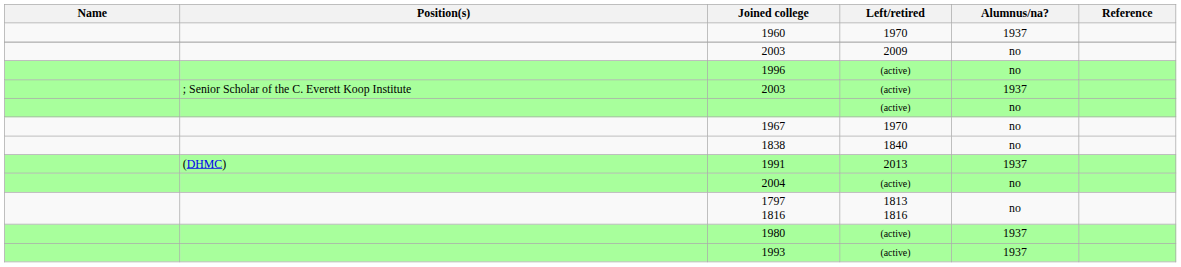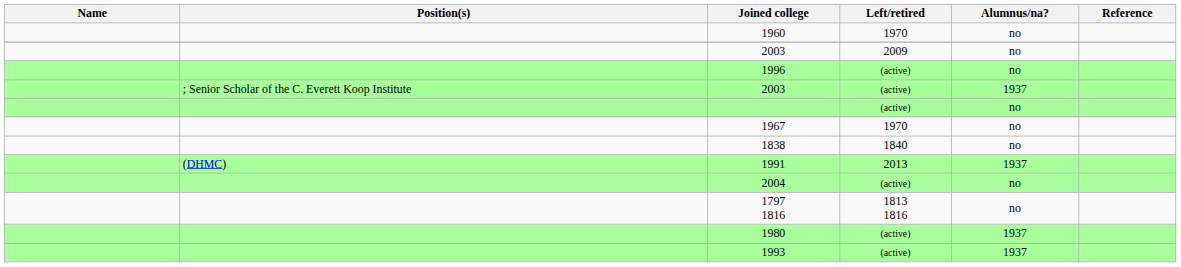1960 | Alumnus/na?: 1937 -> no
